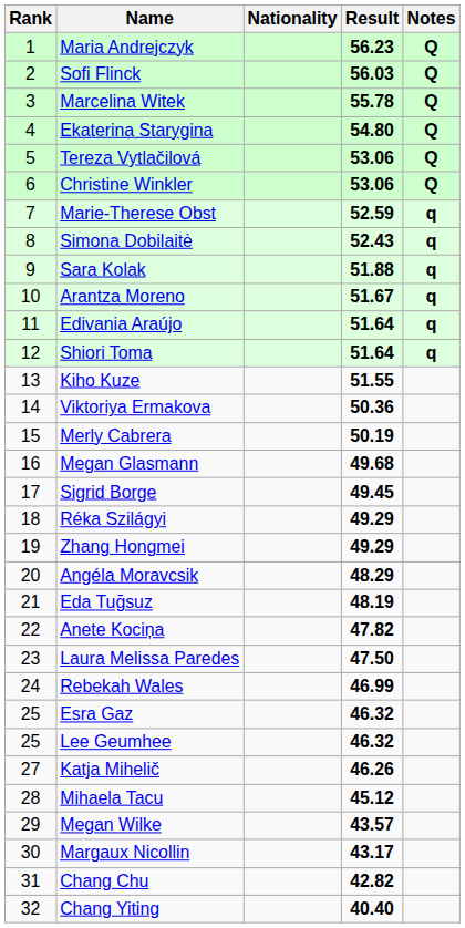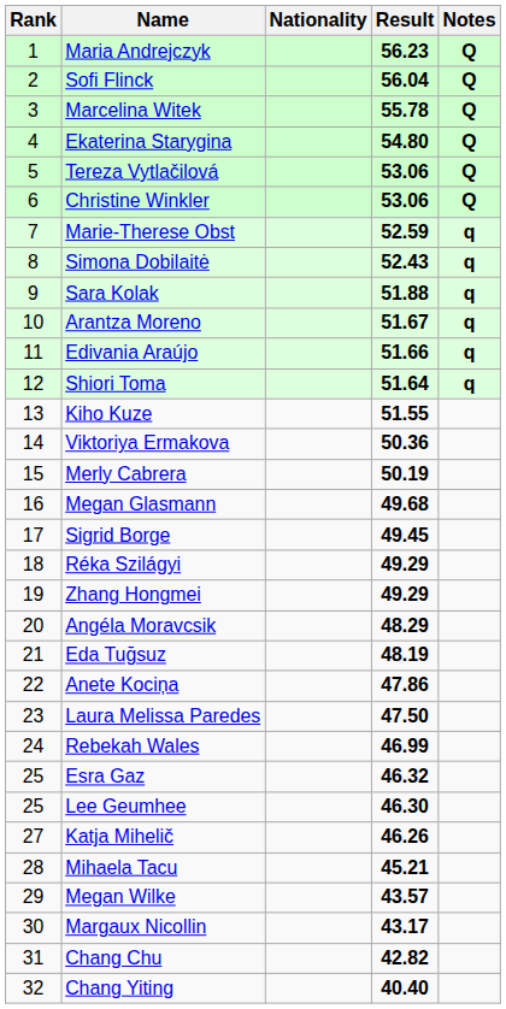Sofi Flinck | Result: 56.03 -> 56.04
Edivania Araújo | Result: 51.64 -> 51.66
Anete Kociņa | Result: 47.82 -> 47.86
Lee Geumhee | Result: 46.32 -> 46.30
Mihaela Tacu | Result: 45.12 -> 45.21
